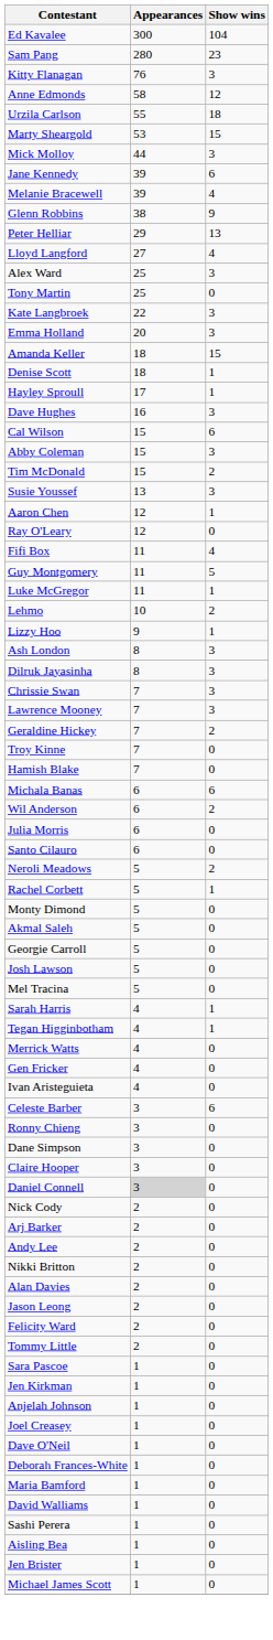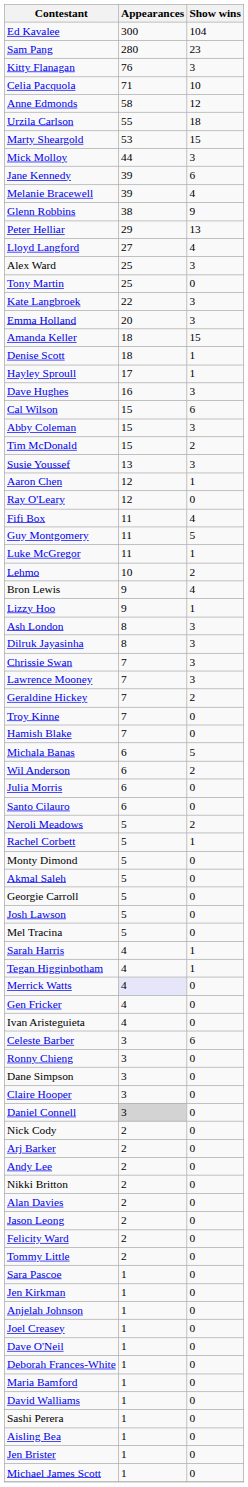+ row: Celia Pacquola | 71 | 10
+ row: Bron Lewis | 9 | 4
Michala Banas | Show wins: 6 -> 5
Merrick Watts | Appearances: no background -> lavender background
